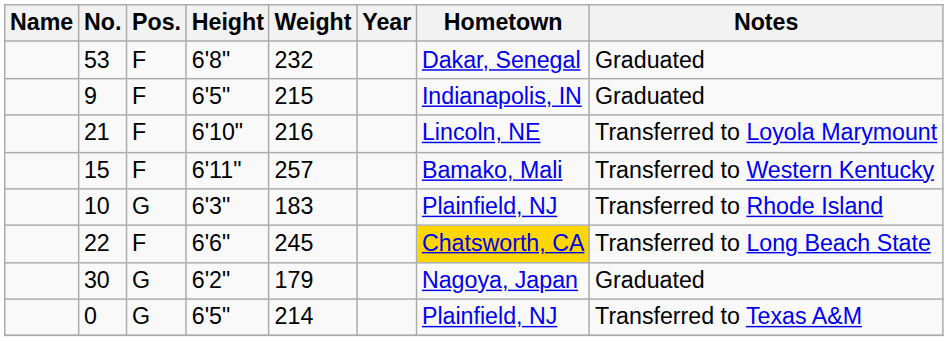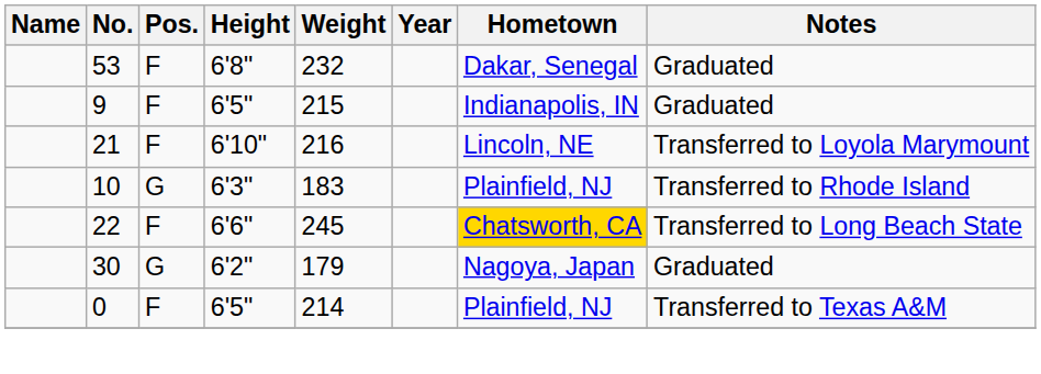- row: 15 | F | 6'11" | 257 | Bamako, Mali | Transferred to Western Kentucky
0 | Pos.: G -> F
